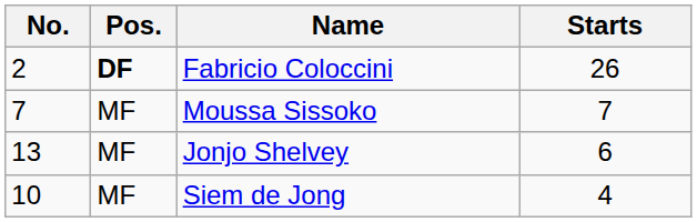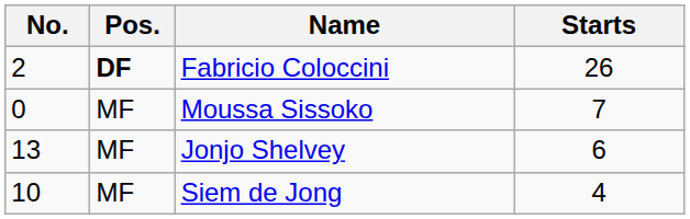Moussa Sissoko | No.: 7 -> 0
